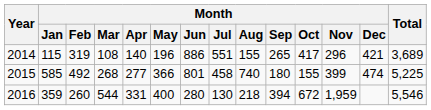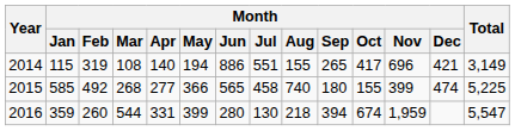2014 | Month / May: 196 -> 194
2014 | Month / Nov: 296 -> 696
2014 | Total: 3,689 -> 3,149
2015 | Month / Jun: 801 -> 565
2016 | Month / May: 400 -> 399
2016 | Month / Oct: 672 -> 674
2016 | Total: 5,546 -> 5,547
